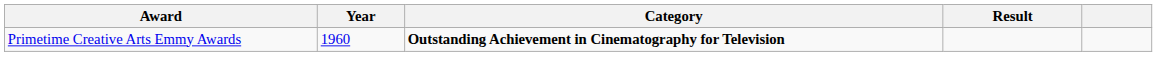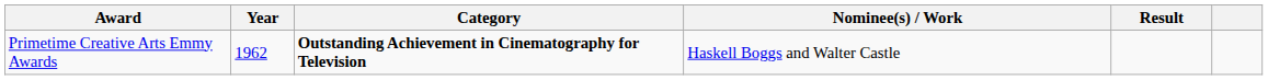+ column: Nominee(s) / Work | Haskell Boggs and Walter Castle
Primetime Creative Arts Emmy Awards | Year: 1960 -> 1962
